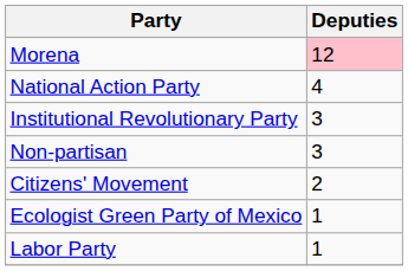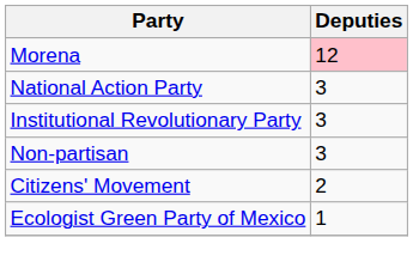National Action Party | Deputies: 4 -> 3
- row: Labor Party | 1
